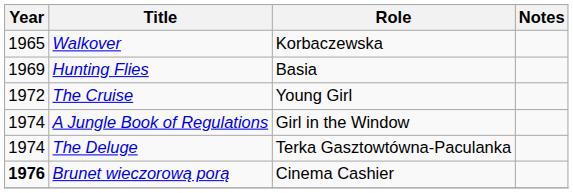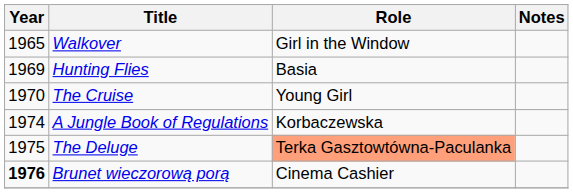Walkover | Role: Korbaczewska -> Girl in the Window
The Cruise | Year: 1972 -> 1970
A Jungle Book of Regulations | Role: Girl in the Window -> Korbaczewska
The Deluge | Year: 1974 -> 1975
The Deluge | Role: no background -> lightsalmon background
